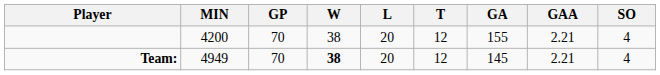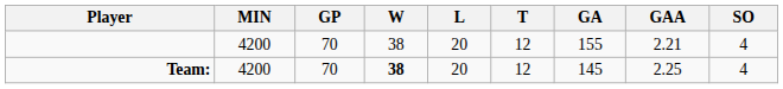Team: | MIN: 4949 -> 4200
Team: | GAA: 2.21 -> 2.25
